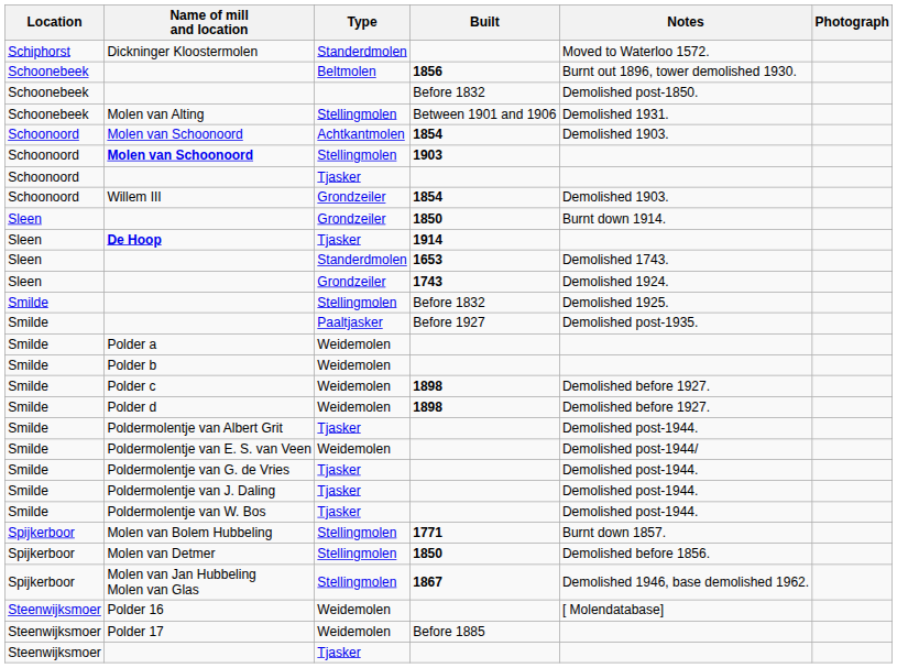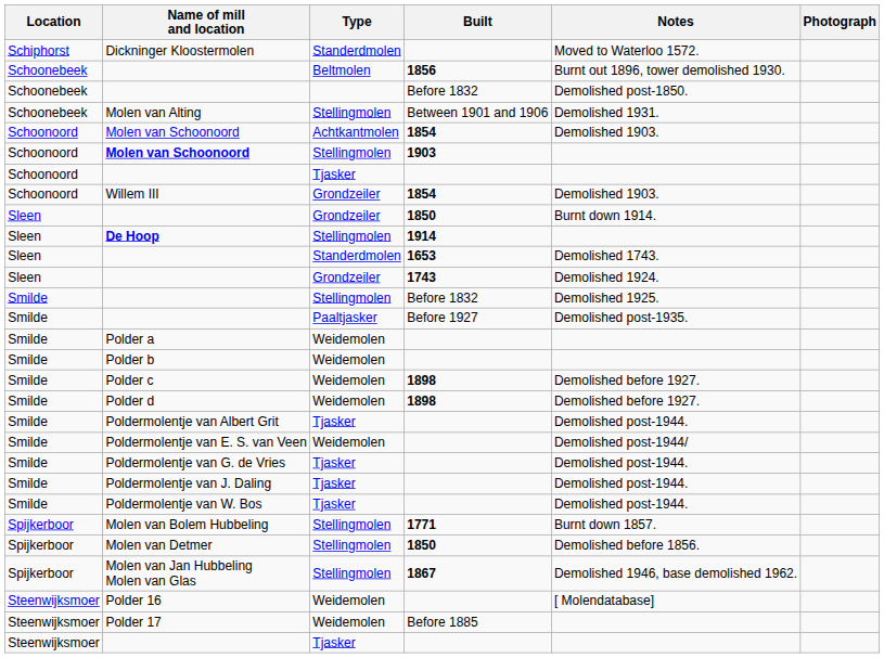De Hoop | Type: Tjasker -> Stellingmolen
